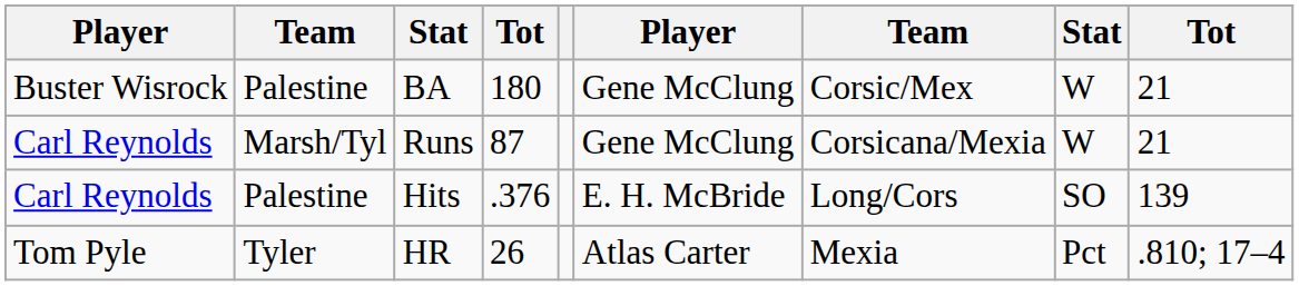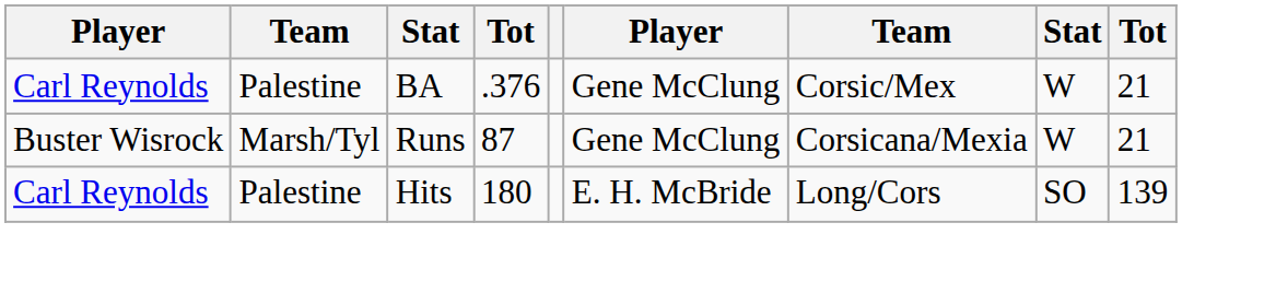BA | column 1: Buster Wisrock -> Carl Reynolds
BA | column 4: 180 -> .376
Runs | column 1: Carl Reynolds -> Buster Wisrock
Hits | column 4: .376 -> 180
- row: Tom Pyle | Tyler | HR | 26 | Atlas Carter | Mexia | Pct | .810; 17–4
